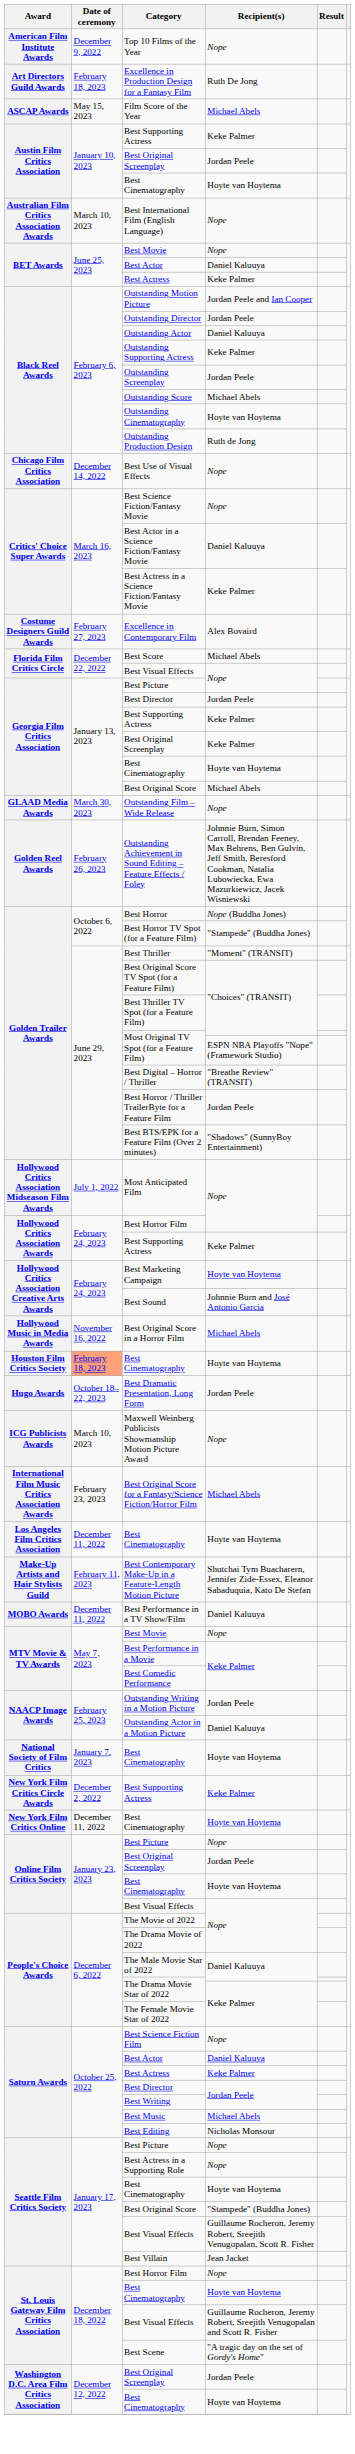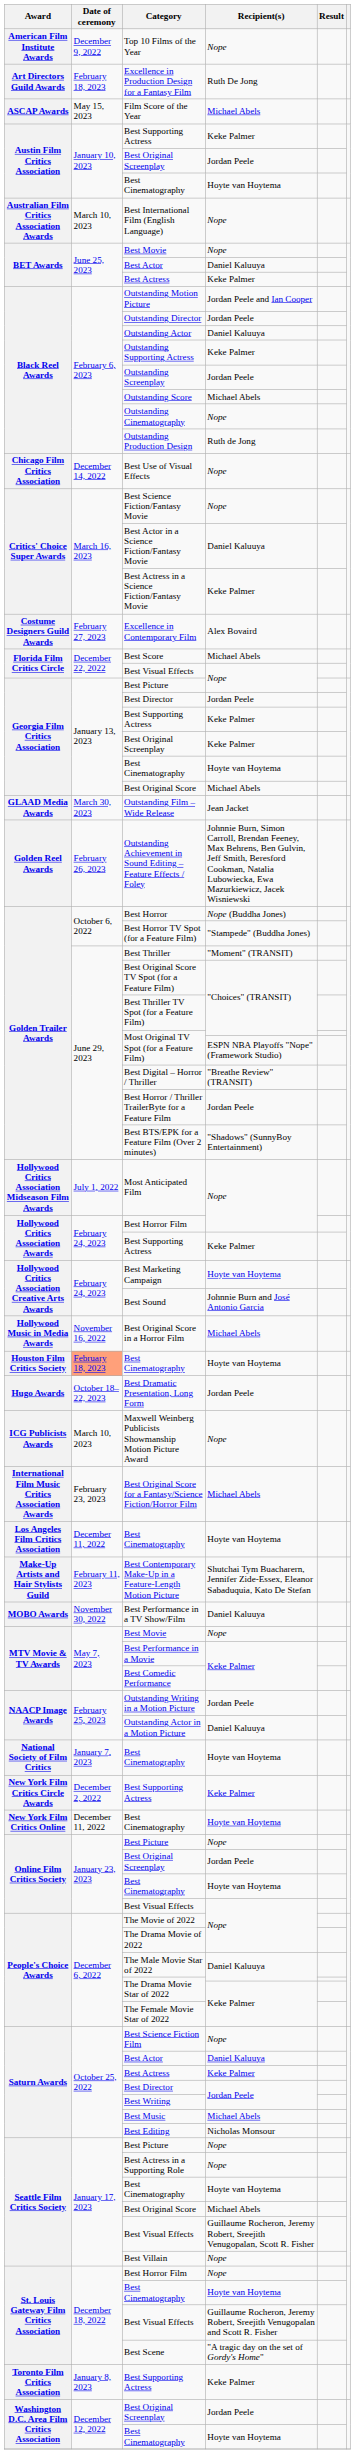Outstanding Cinematography | Recipient(s): Hoyte van Hoytema -> Nope
Outstanding Film – Wide Release | Recipient(s): Nope -> Jean Jacket
Best Performance in a TV Show/Film | Date of ceremony: December 11, 2022 -> November 30, 2022
Seattle Film Critics Society / Best Original Score | Recipient(s): "Stampede" (Buddha Jones) -> Michael Abels
Best Villain | Recipient(s): Jean Jacket -> Nope
+ row: Toronto Film Critics Association | January 8, 2023 | Best Supporting Actress | Keke Palmer
